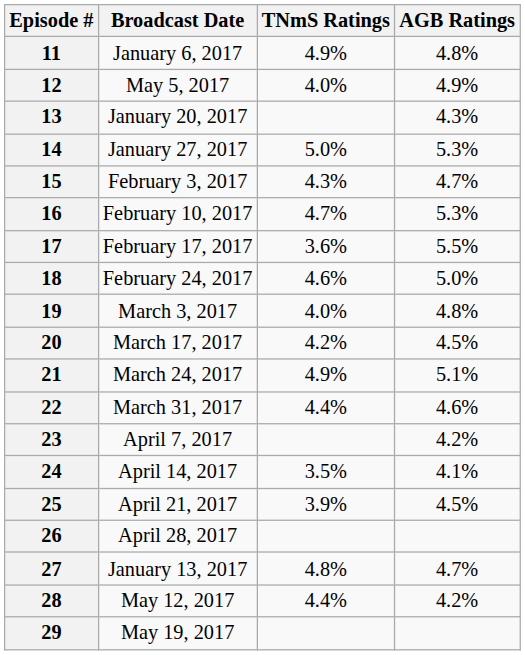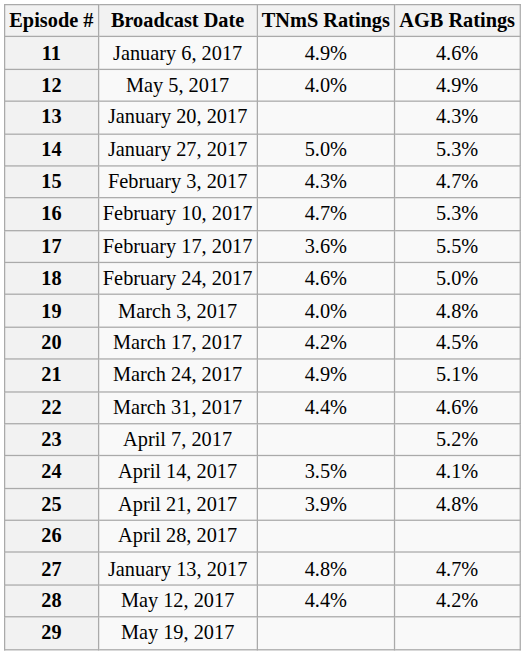11 | AGB Ratings: 4.8% -> 4.6%
23 | AGB Ratings: 4.2% -> 5.2%
25 | AGB Ratings: 4.5% -> 4.8%
